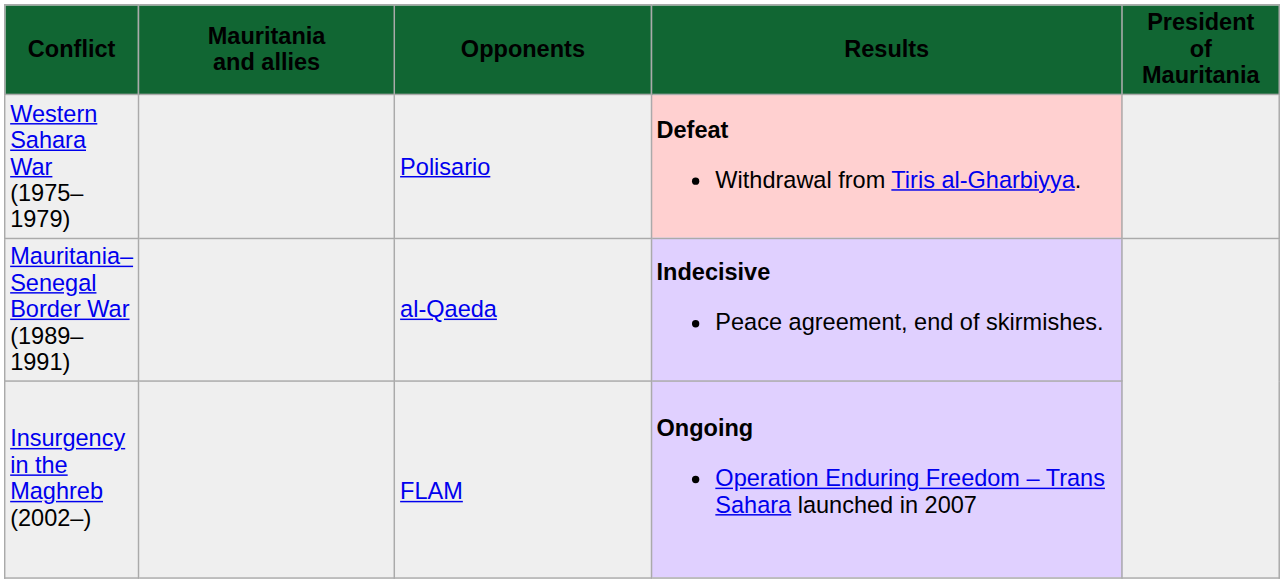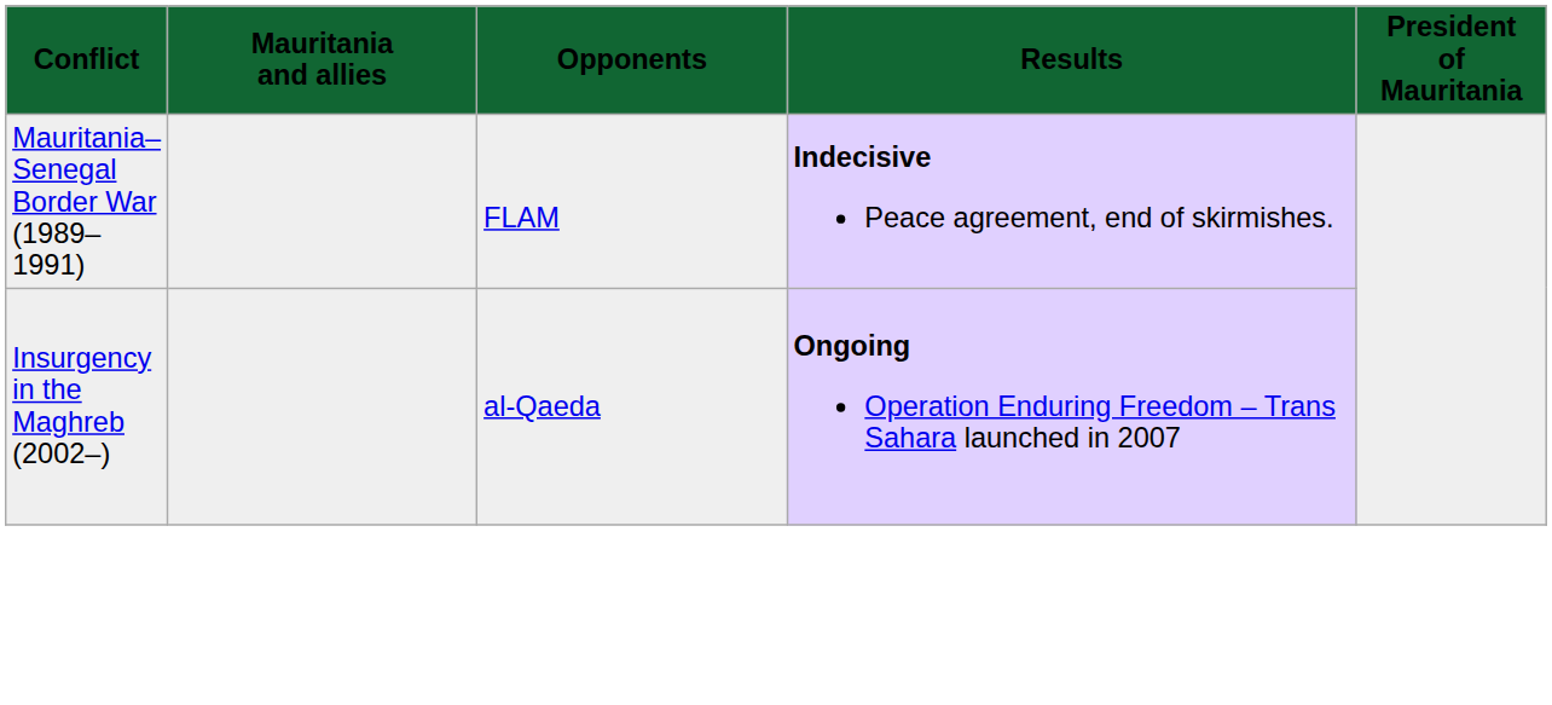- row: Western Sahara War (1975–1979) | Polisario | Defeat Withdrawal from Tiris al-Gharbiyya.
Mauritania–Senegal Border War (1989–1991) | Opponents: al-Qaeda -> FLAM
Insurgency in the Maghreb (2002–) | Opponents: FLAM -> al-Qaeda
